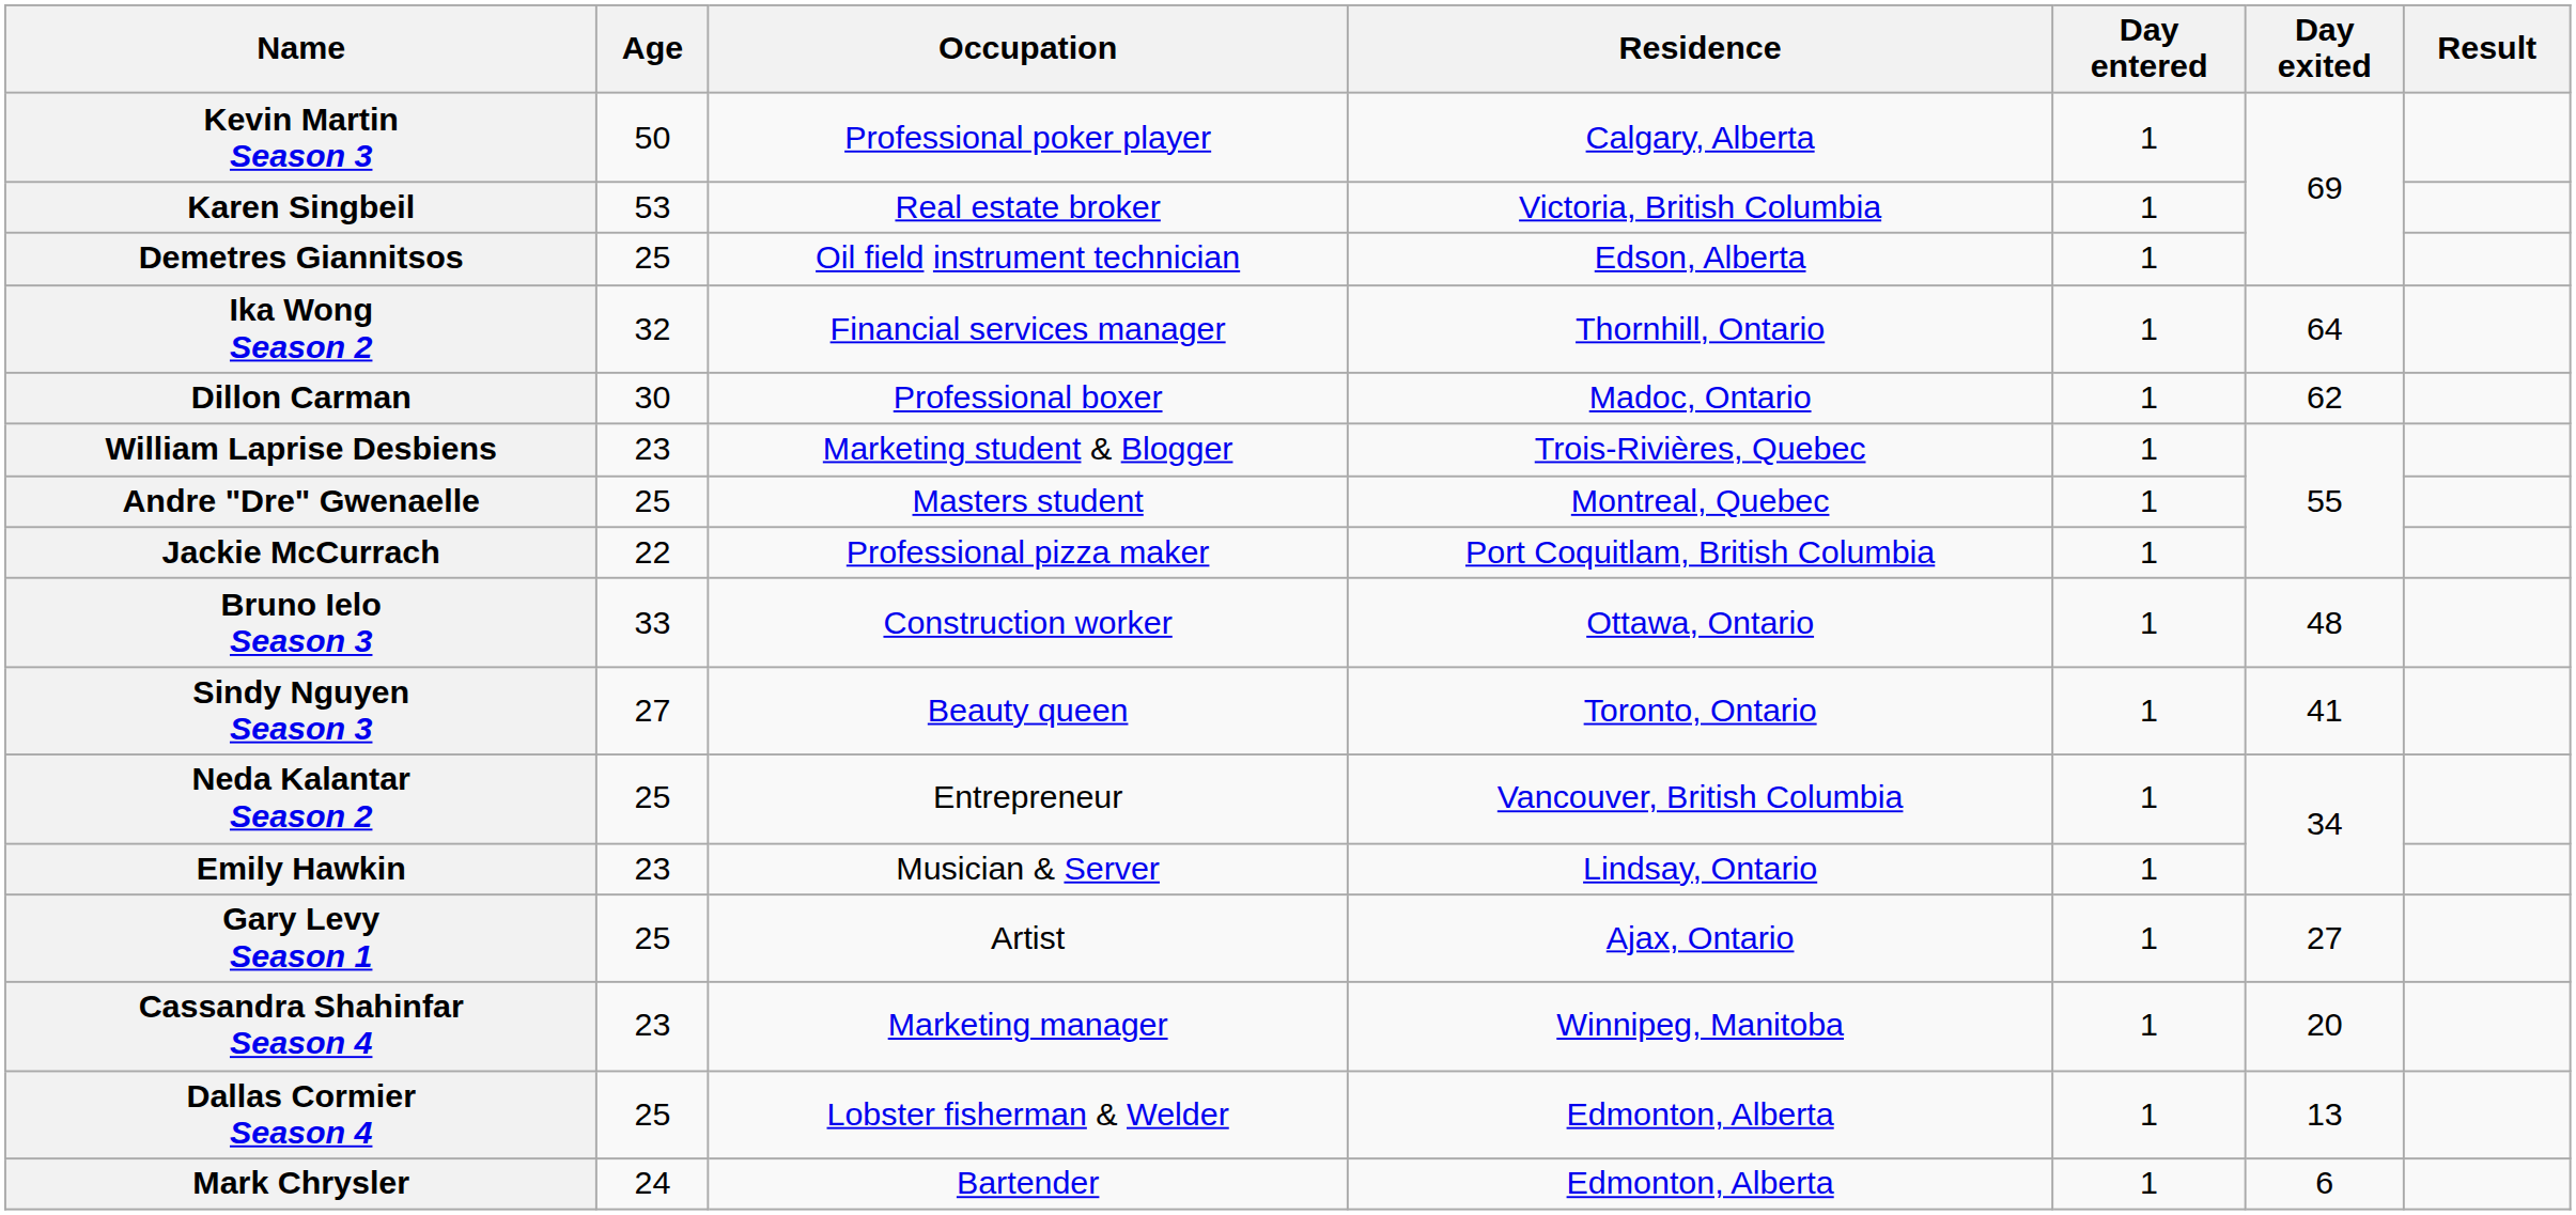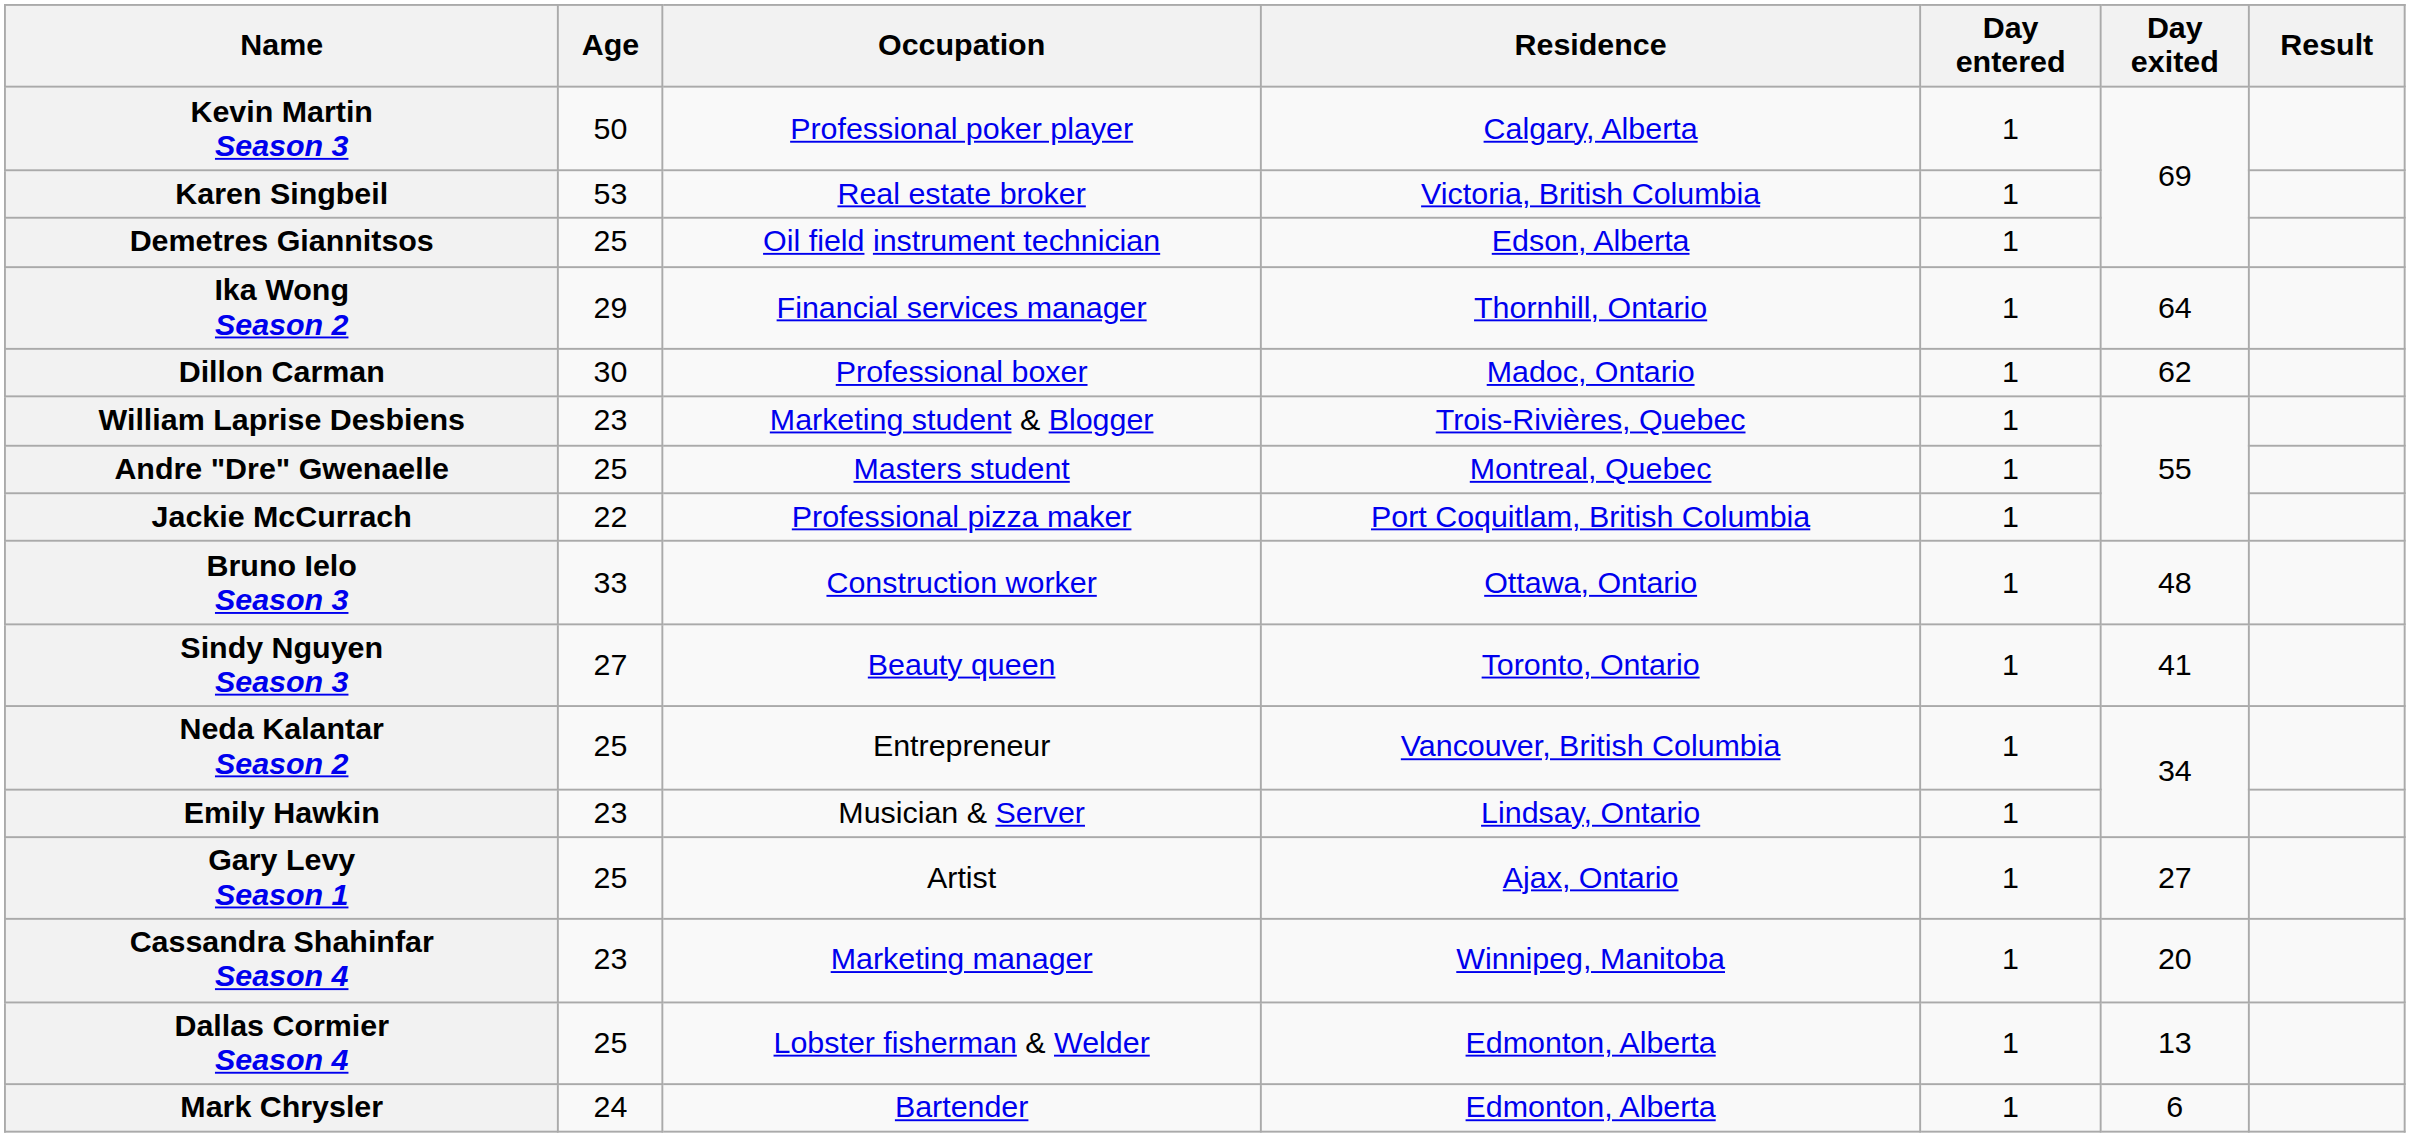Ika Wong Season 2 | Age: 32 -> 29
